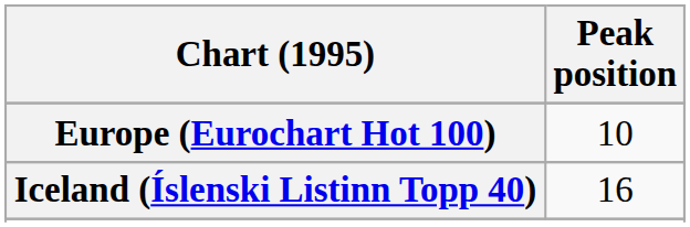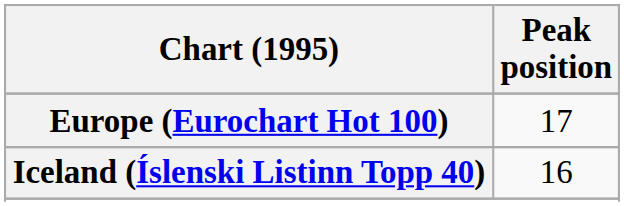Europe (Eurochart Hot 100) | Peak position: 10 -> 17
